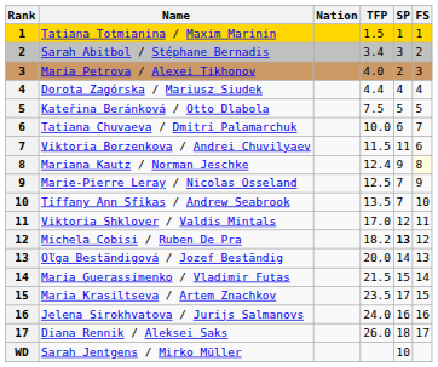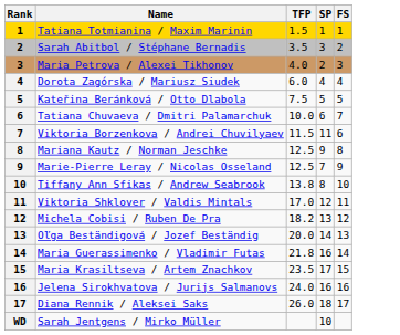- column: Nation
Sarah Abitbol / Stéphane Bernadis | TFP: 3.4 -> 3.5
Dorota Zagórska / Mariusz Siudek | TFP: 4.4 -> 6.0
Mariana Kautz / Norman Jeschke | TFP: 12.4 -> 12.5
Mariana Kautz / Norman Jeschke | FS: lightyellow background -> no background
Tiffany Ann Sfikas / Andrew Seabrook | TFP: 13.5 -> 13.8
Tiffany Ann Sfikas / Andrew Seabrook | SP: 7 -> 8
Michela Cobisi / Ruben De Pra | SP: bold -> normal
Maria Guerassimenko / Vladimir Futas | TFP: 21.5 -> 21.8
Maria Guerassimenko / Vladimir Futas | SP: 15 -> 16
